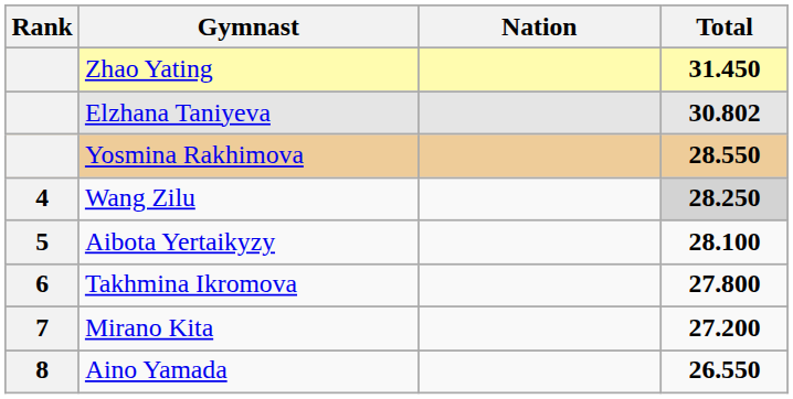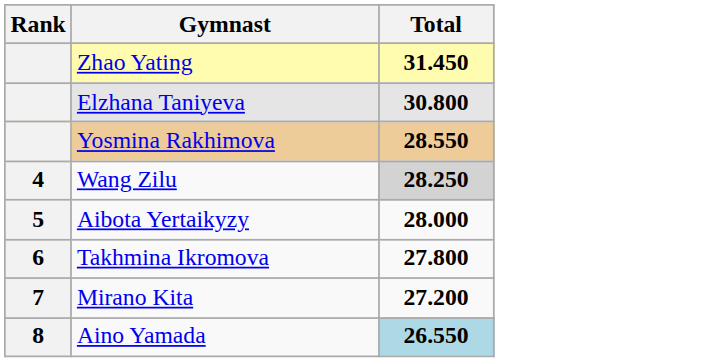- column: Nation
Elzhana Taniyeva | Total: 30.802 -> 30.800
Aibota Yertaikyzy | Total: 28.100 -> 28.000
Aino Yamada | Total: no background -> lightblue background
